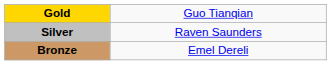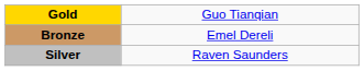rows swapped: Silver <-> Bronze
